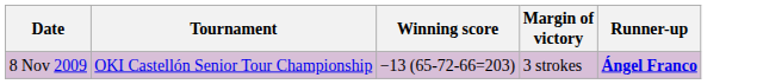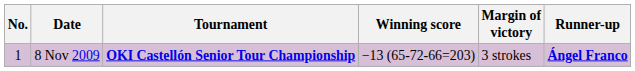+ column: No. | 1
8 Nov 2009 | Tournament: normal -> bold
